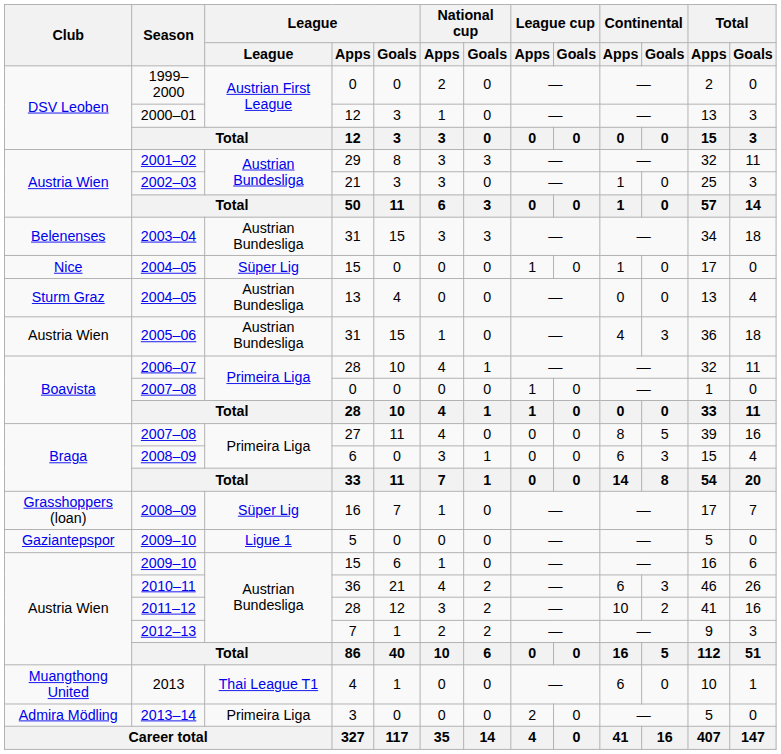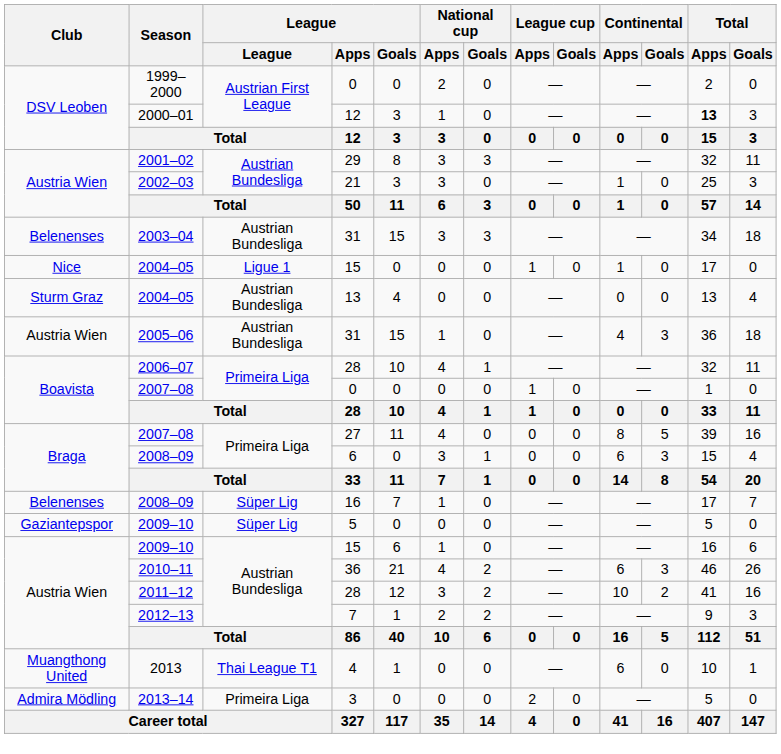2000–01 | Total / Apps: normal -> bold
2004–05 / 15 | League: Süper Lig -> Ligue 1
2008–09 / 16 | Club: Grasshoppers (loan) -> Belenenses
2009–10 / 5 | League: Ligue 1 -> Süper Lig
